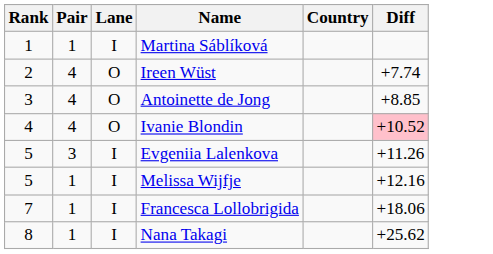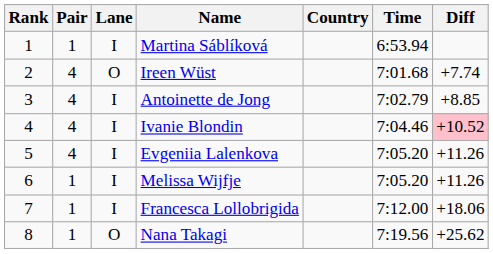+ column: Time | 6:53.94 | 7:01.68 | 7:02.79 | 7:04.46 | 7:05.20 | 7:05.20 | 7:12.00 | 7:19.56
Antoinette de Jong | Lane: O -> I
Ivanie Blondin | Lane: O -> I
Evgeniia Lalenkova | Pair: 3 -> 4
Melissa Wijfje | Rank: 5 -> 6
Melissa Wijfje | Diff: +12.16 -> +11.26
Nana Takagi | Lane: I -> O
